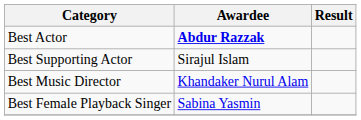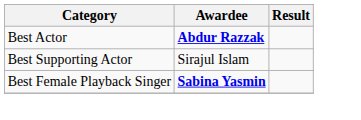- row: Best Music Director | Khandaker Nurul Alam
Best Female Playback Singer | Awardee: normal -> bold
